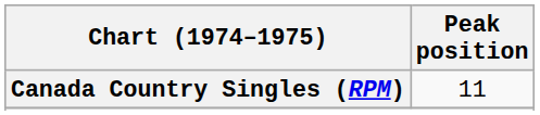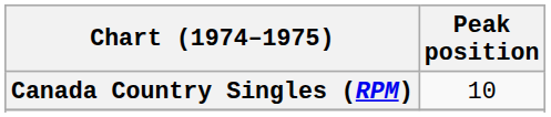Canada Country Singles (RPM) | Peak position: 11 -> 10
